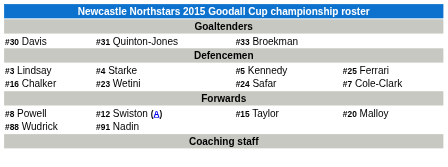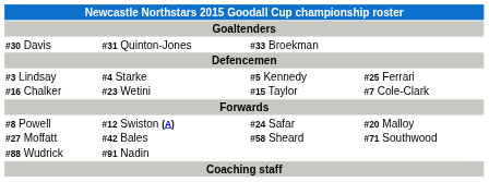#16 Chalker | column 3: #24 Safar -> #15 Taylor
#8 Powell | column 3: #15 Taylor -> #24 Safar
+ row: #27 Moffatt | #42 Bales | #58 Sheard | #71 Southwood
